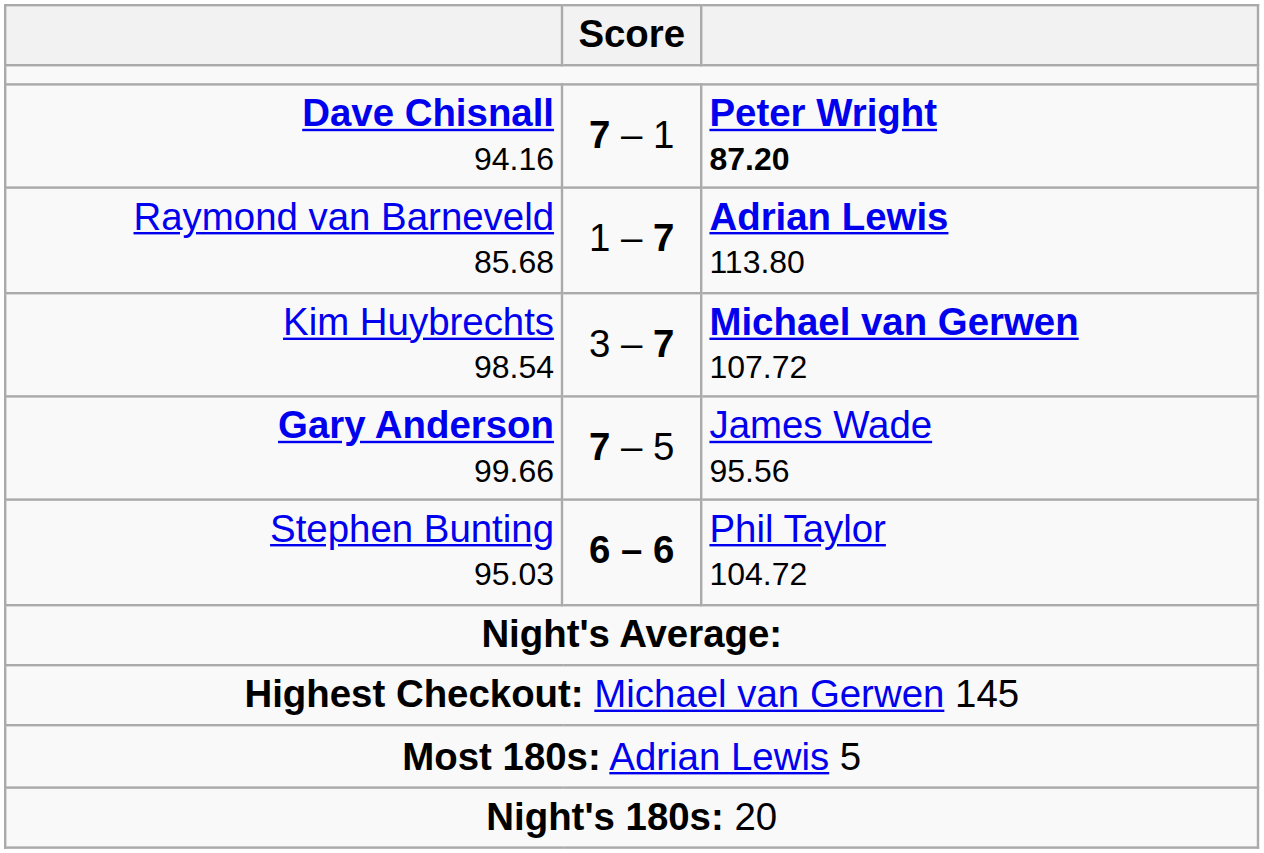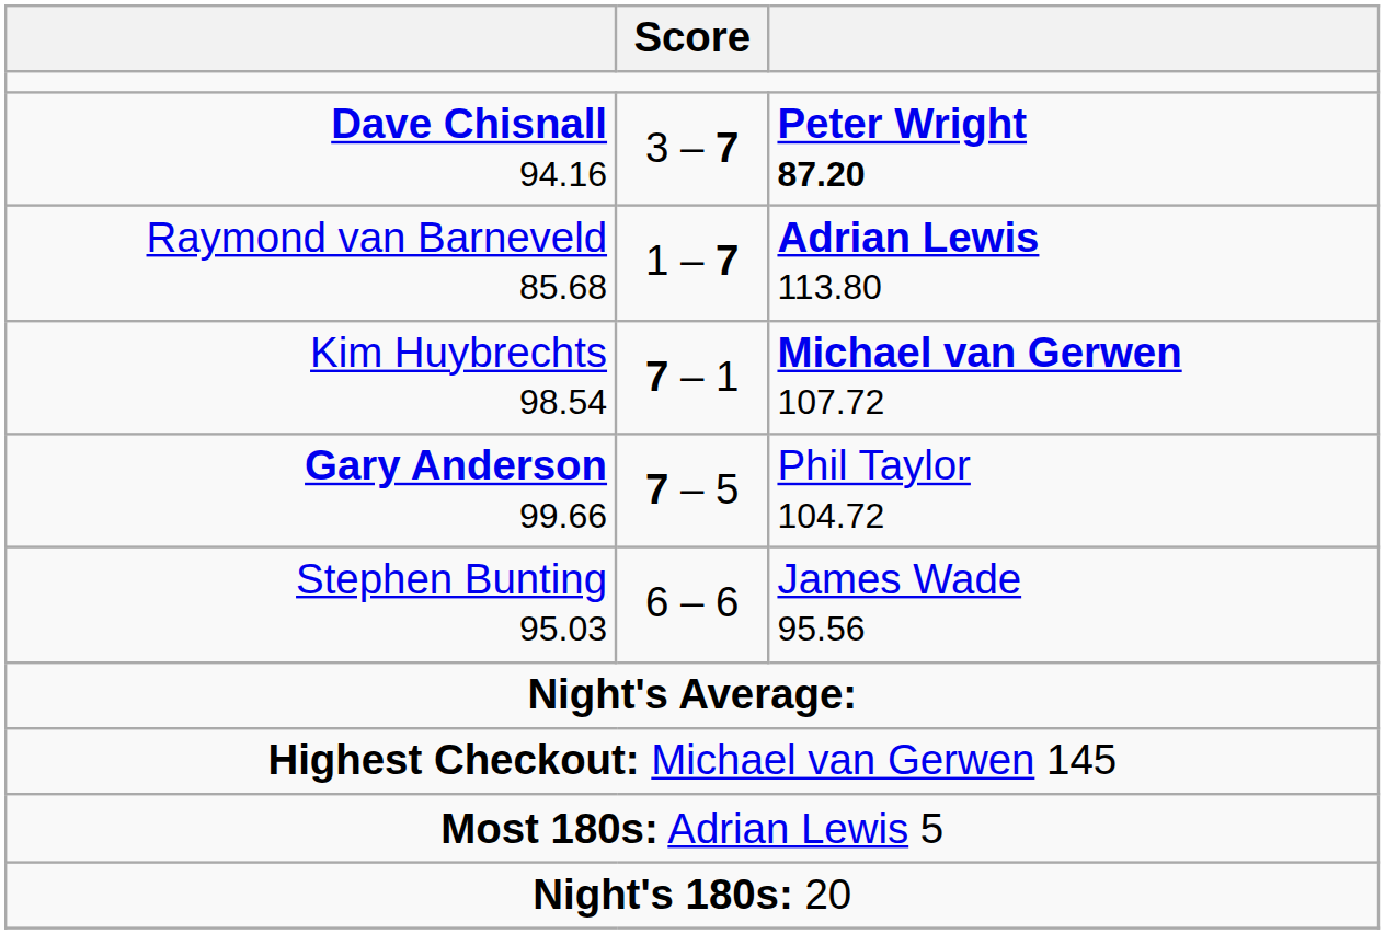Dave Chisnall 94.16 | Score: 7 – 1 -> 3 – 7
Kim Huybrechts 98.54 | Score: 3 – 7 -> 7 – 1
Gary Anderson 99.66 | column 3: James Wade 95.56 -> Phil Taylor 104.72
Stephen Bunting 95.03 | Score: bold -> normal
Stephen Bunting 95.03 | column 3: Phil Taylor 104.72 -> James Wade 95.56
